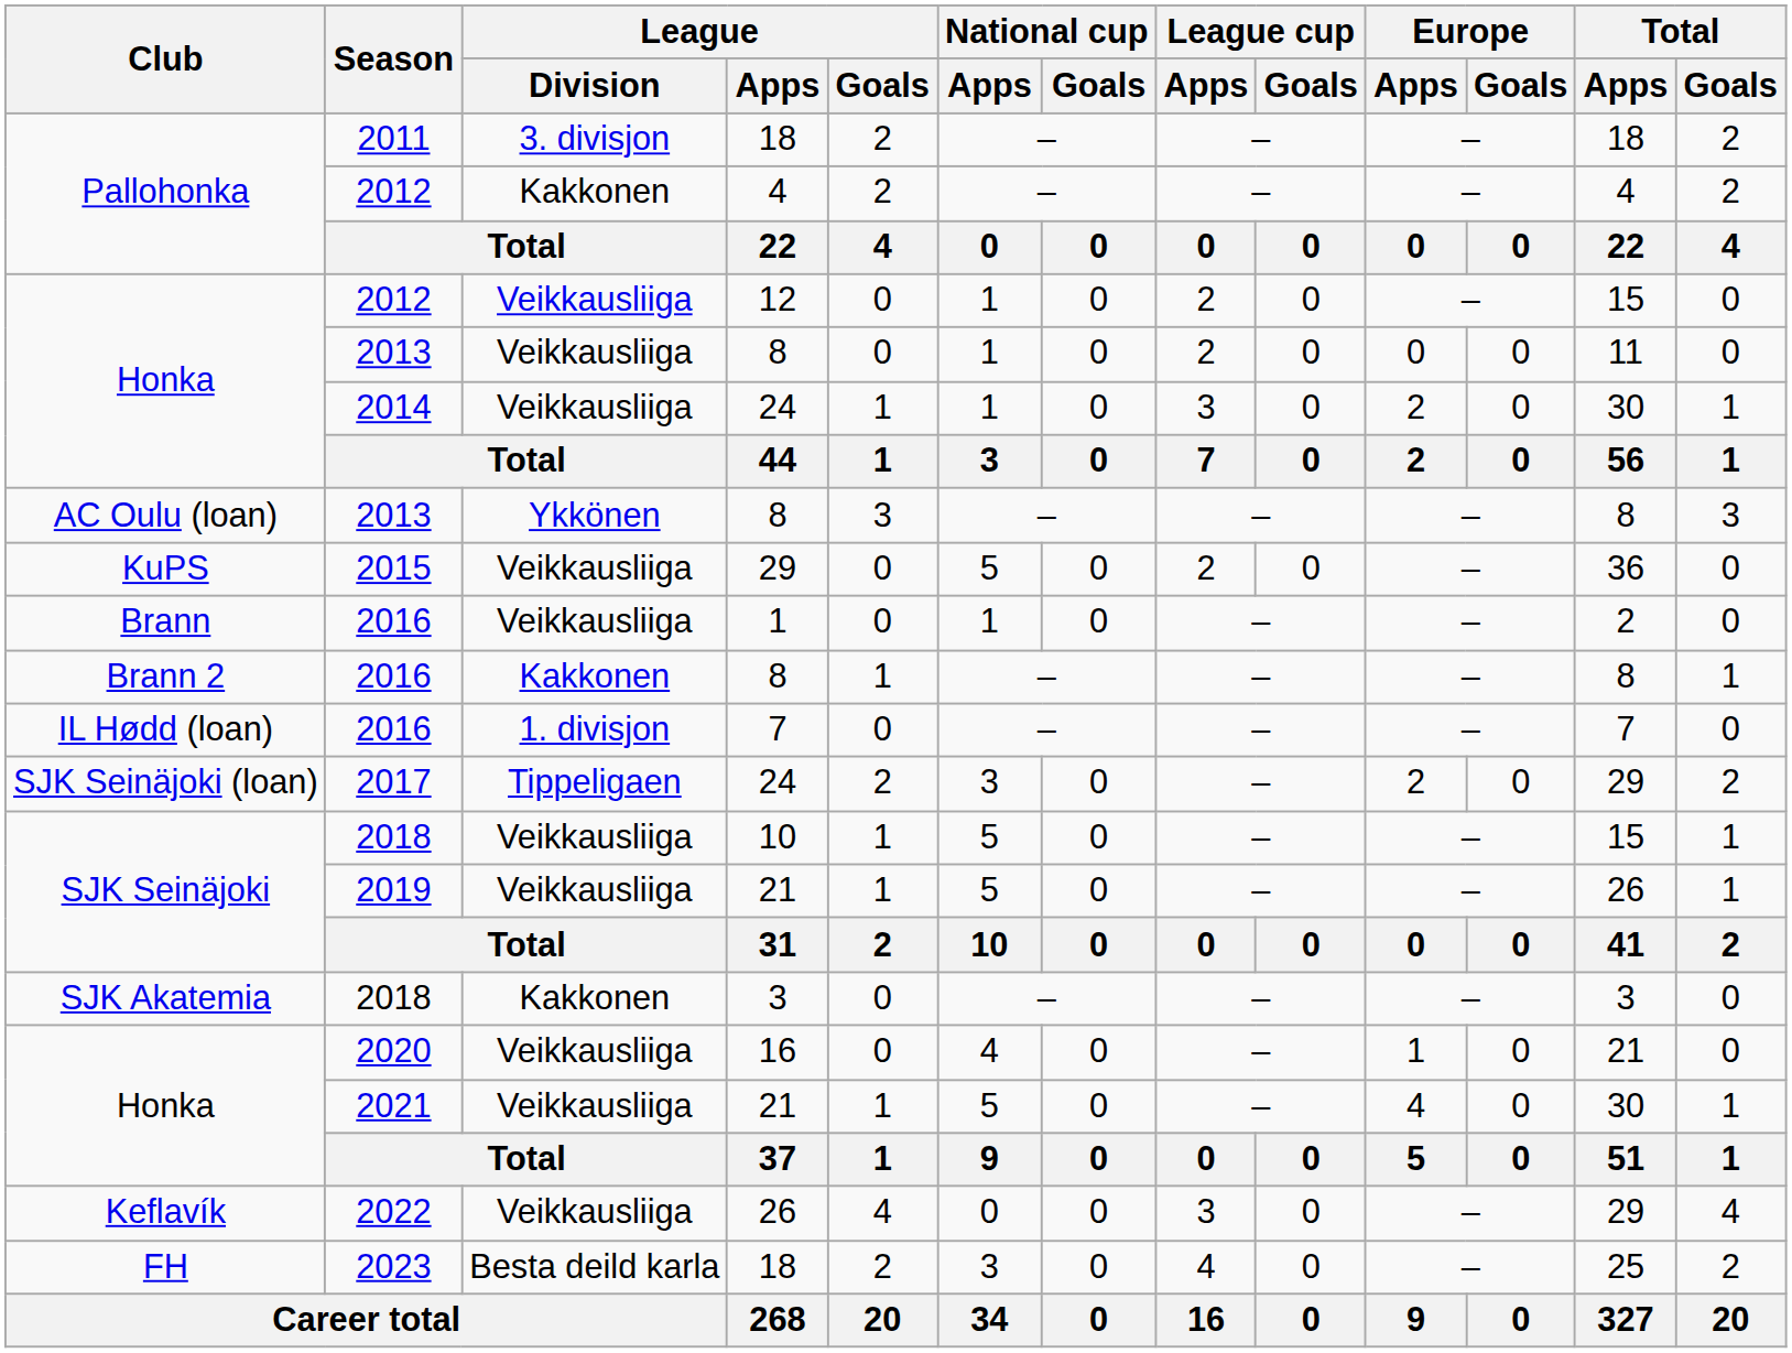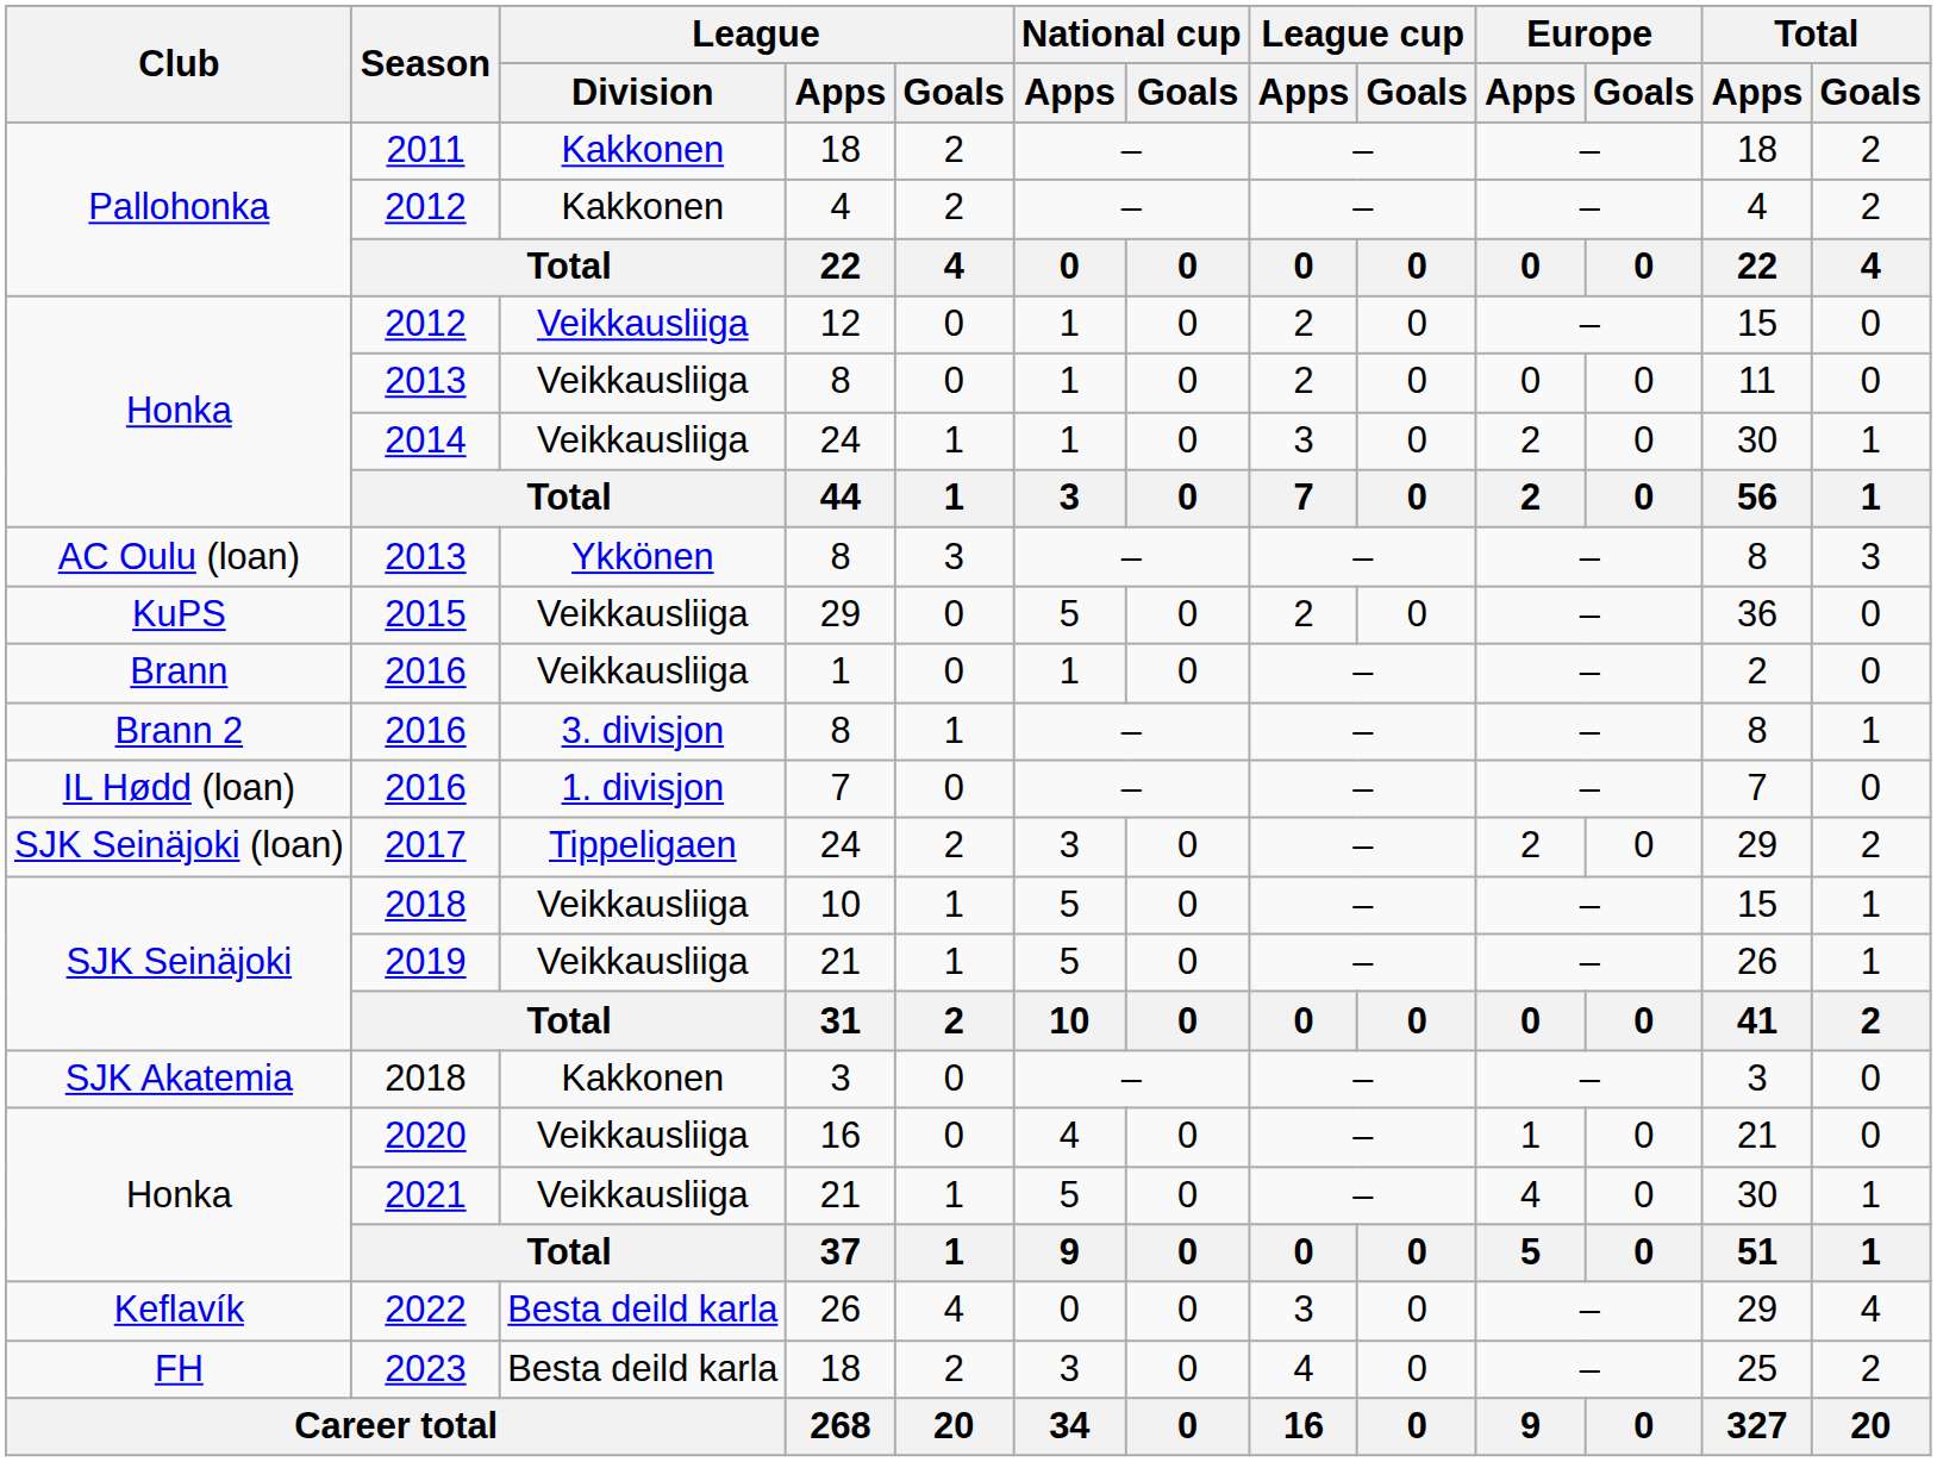2011 | League / Division: 3. divisjon -> Kakkonen
Brann 2 / 2016 | League / Division: Kakkonen -> 3. divisjon
2022 | League / Division: Veikkausliiga -> Besta deild karla
